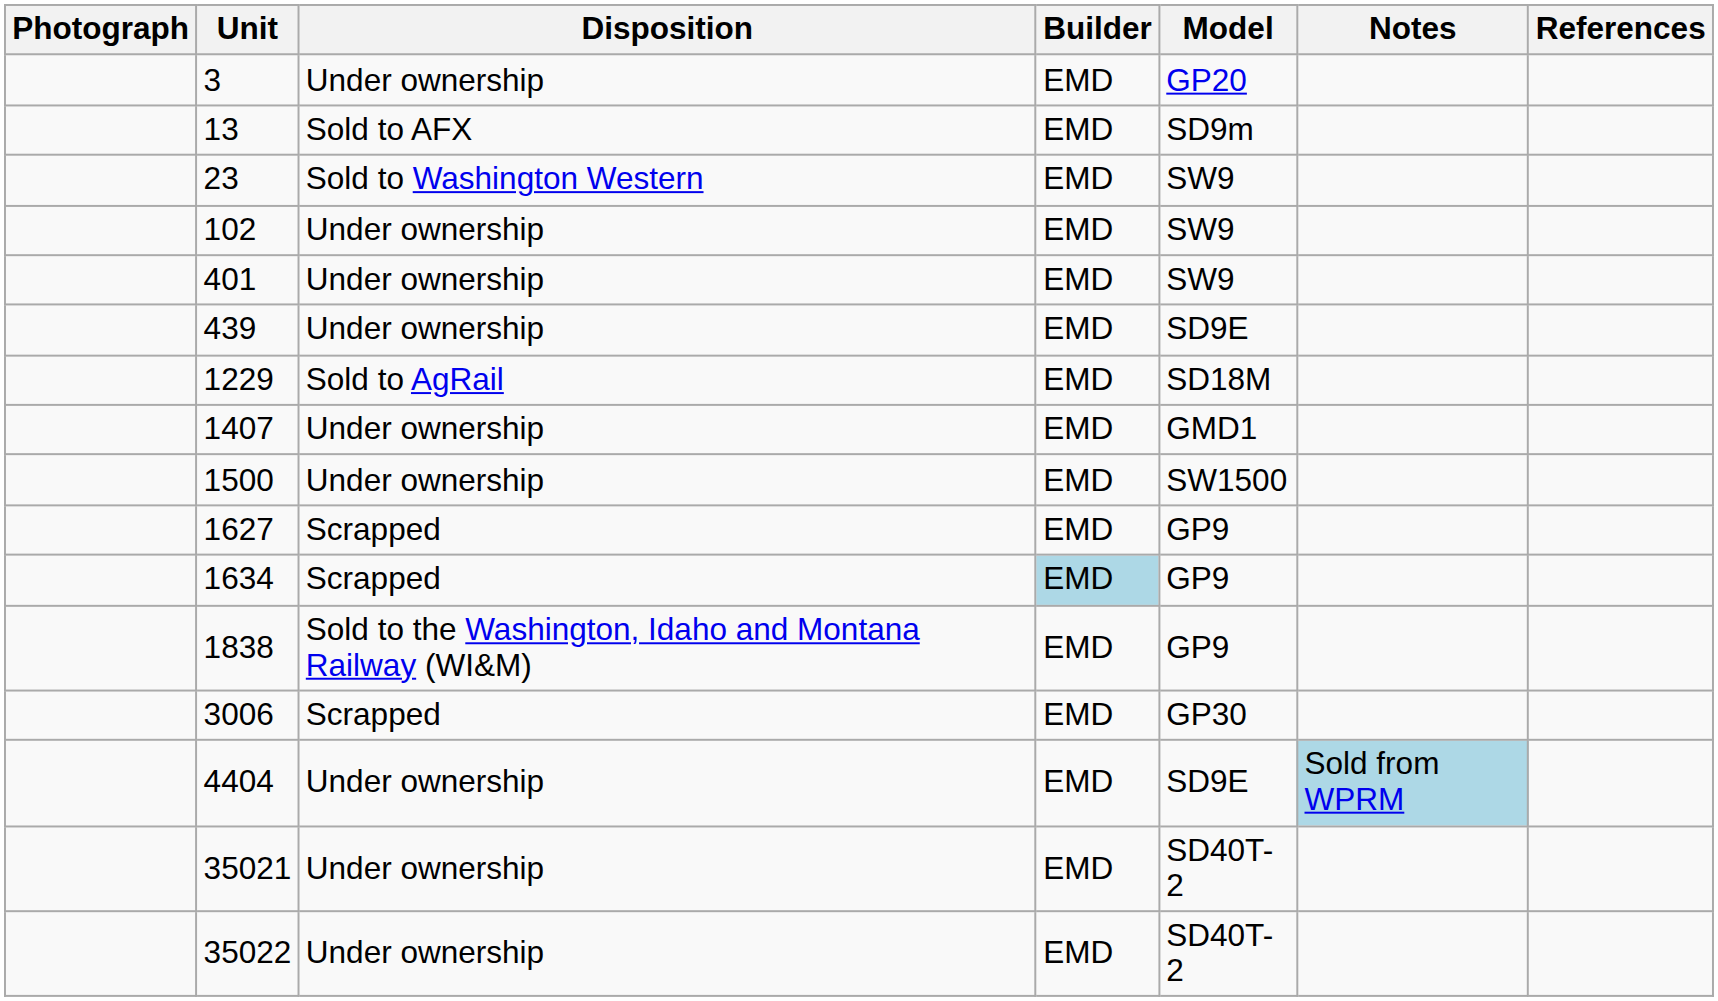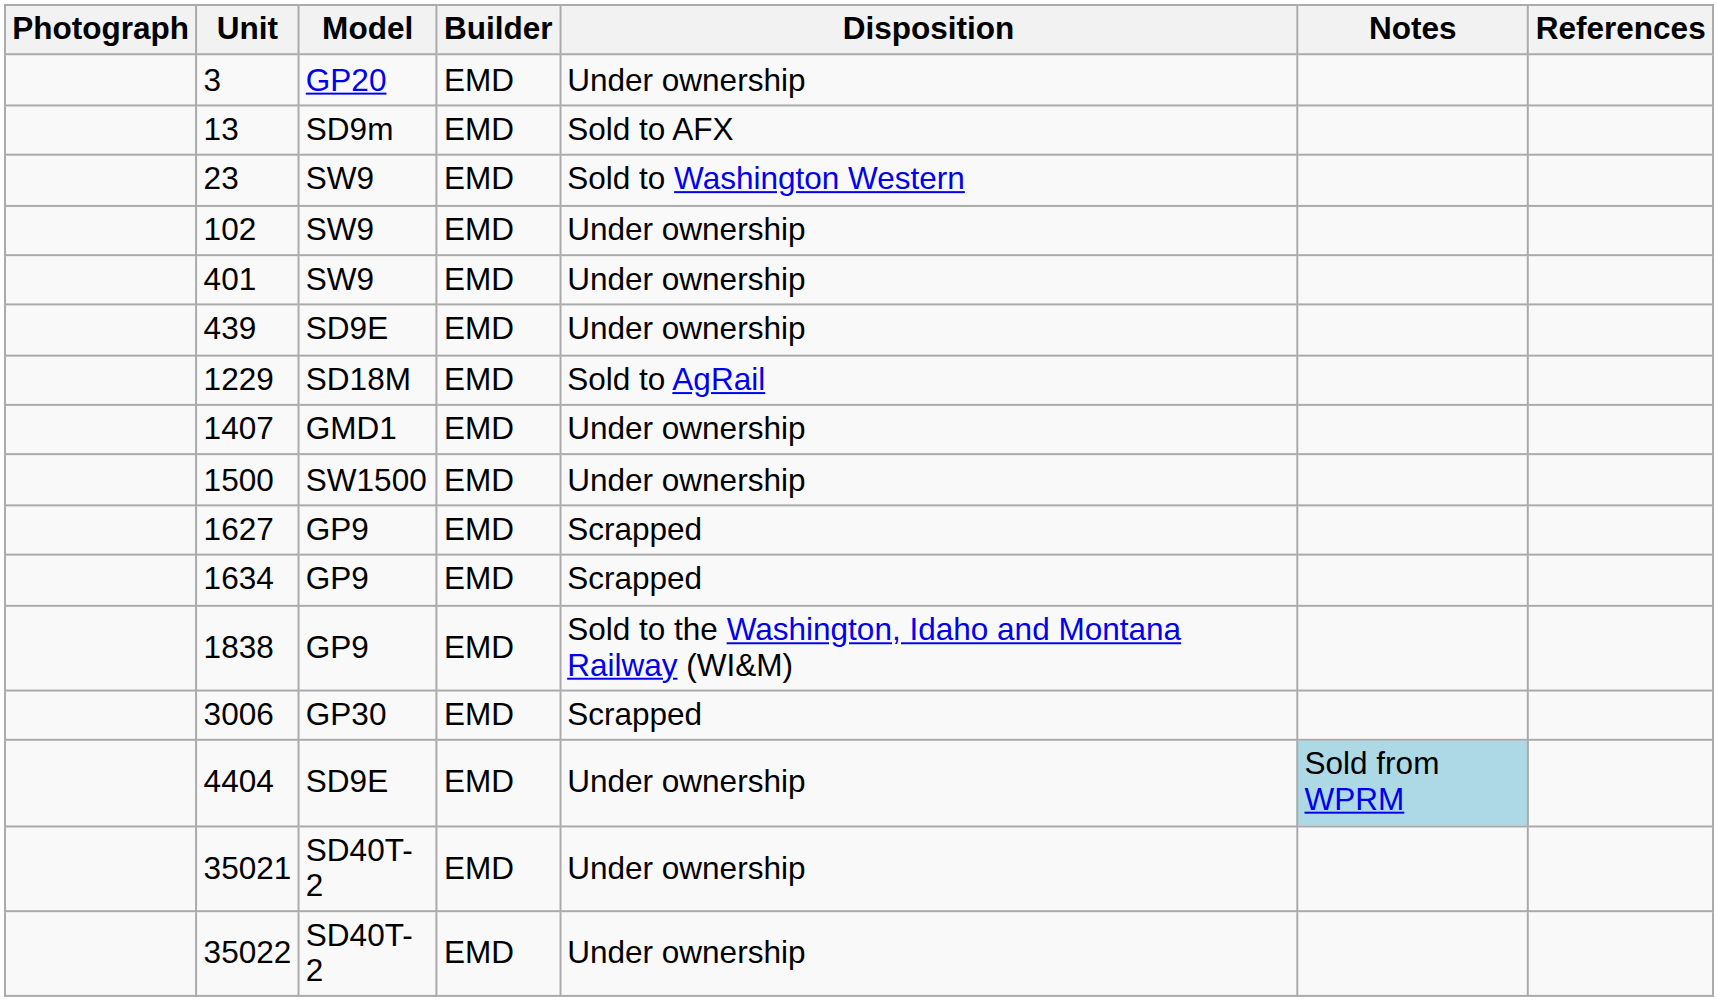columns swapped: Model <-> Disposition
1634 | Builder: lightblue background -> no background
